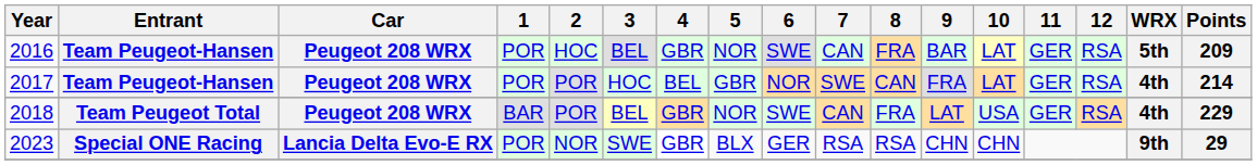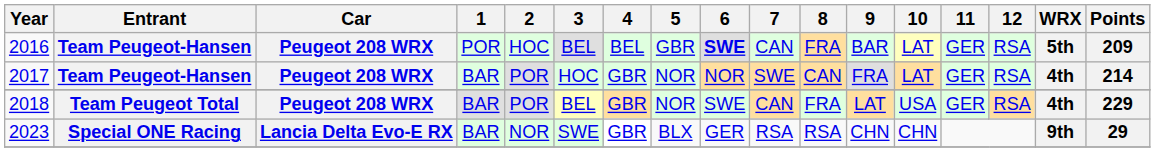2016 | 4: GBR -> BEL
2016 | 5: NOR -> GBR
2016 | 6: normal -> bold
2017 | 1: POR -> BAR
2017 | 4: BEL -> GBR
2017 | 5: GBR -> NOR
2023 | 1: POR -> BAR
